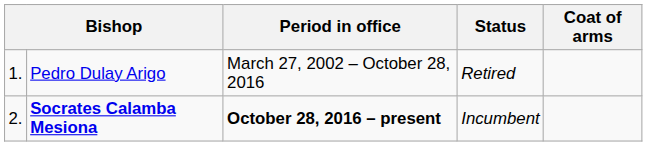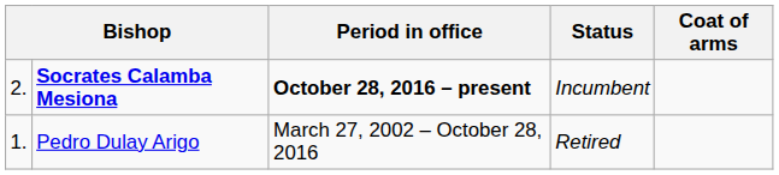rows swapped: Pedro Dulay Arigo <-> Socrates Calamba Mesiona
